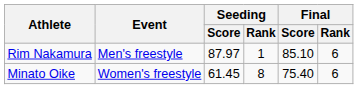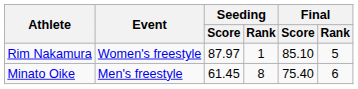Rim Nakamura | Event: Men's freestyle -> Women's freestyle
Rim Nakamura | Final / Rank: 6 -> 5
Minato Oike | Event: Women's freestyle -> Men's freestyle
